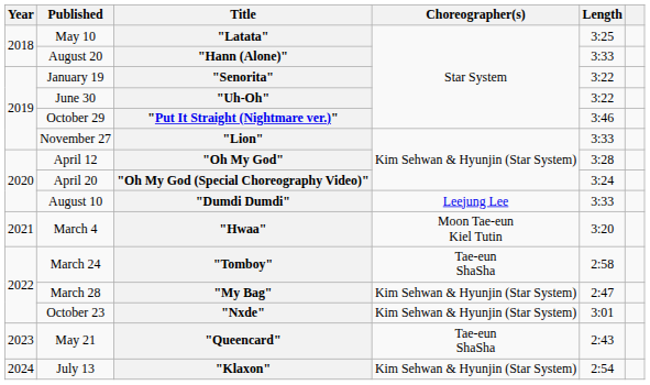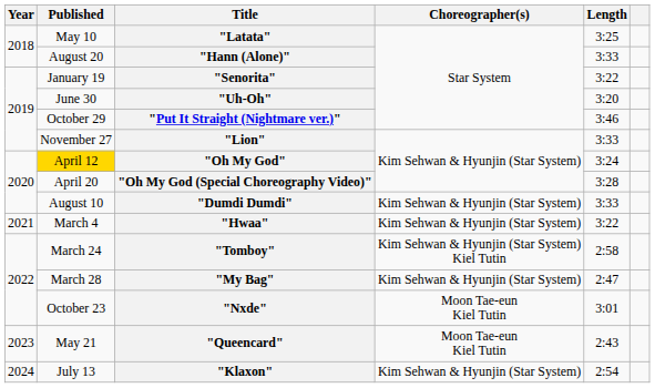"Uh-Oh" | Length: 3:22 -> 3:20
"Oh My God" | Published: no background -> gold background
"Oh My God" | Length: 3:28 -> 3:24
"Oh My God (Special Choreography Video)" | Length: 3:24 -> 3:28
"Dumdi Dumdi" | Choreographer(s): Leejung Lee -> Kim Sehwan & Hyunjin (Star System)
"Hwaa" | Choreographer(s): Moon Tae-eun Kiel Tutin -> Kim Sehwan & Hyunjin (Star System)
"Hwaa" | Length: 3:20 -> 3:22
"Tomboy" | Choreographer(s): Tae-eun ShaSha -> Kim Sehwan & Hyunjin (Star System) Kiel Tutin
"Nxde" | Choreographer(s): Kim Sehwan & Hyunjin (Star System) -> Moon Tae-eun Kiel Tutin
"Queencard" | Choreographer(s): Tae-eun ShaSha -> Moon Tae-eun Kiel Tutin
